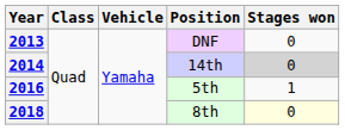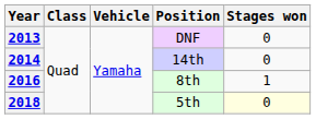2014 | Stages won: lightgrey background -> no background
2016 | Position: 5th -> 8th
2018 | Position: 8th -> 5th
